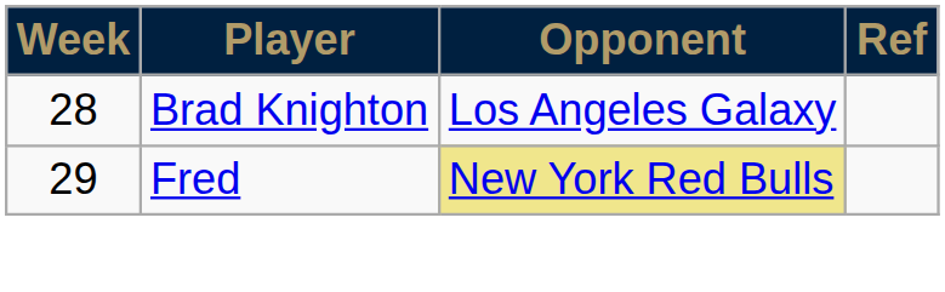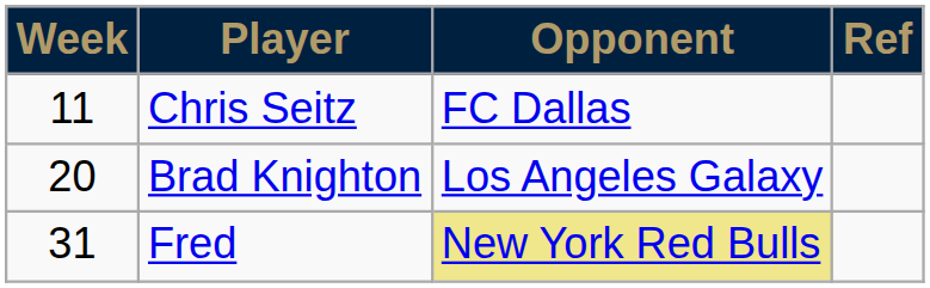+ row: 11 | Chris Seitz | FC Dallas
Brad Knighton | Week: 28 -> 20
Fred | Week: 29 -> 31
